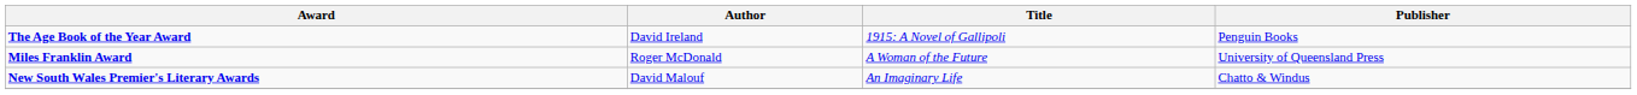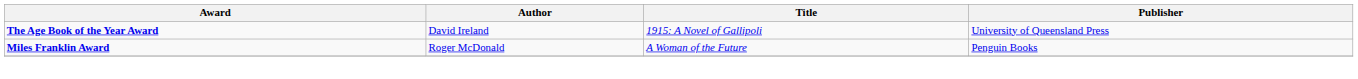The Age Book of the Year Award | Publisher: Penguin Books -> University of Queensland Press
Miles Franklin Award | Publisher: University of Queensland Press -> Penguin Books
- row: New South Wales Premier's Literary Awards | David Malouf | An Imaginary Life | Chatto & Windus
